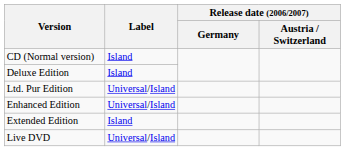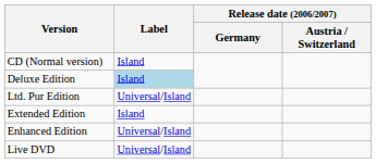Deluxe Edition | Label: no background -> lightblue background
rows swapped: Extended Edition <-> Enhanced Edition
